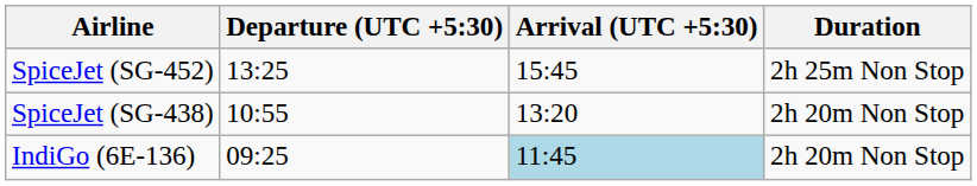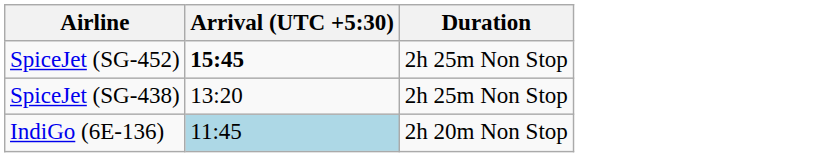- column: Departure (UTC +5:30) | 13:25 | 10:55 | 09:25
SpiceJet (SG-452) | Arrival (UTC +5:30): normal -> bold
SpiceJet (SG-438) | Duration: 2h 20m Non Stop -> 2h 25m Non Stop
